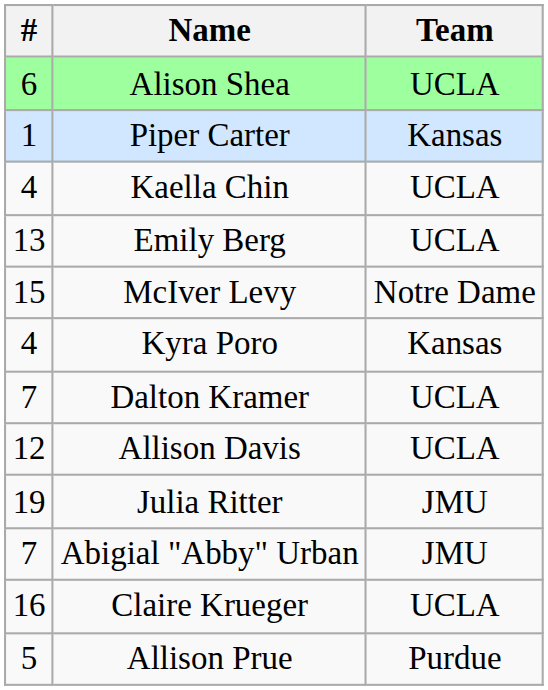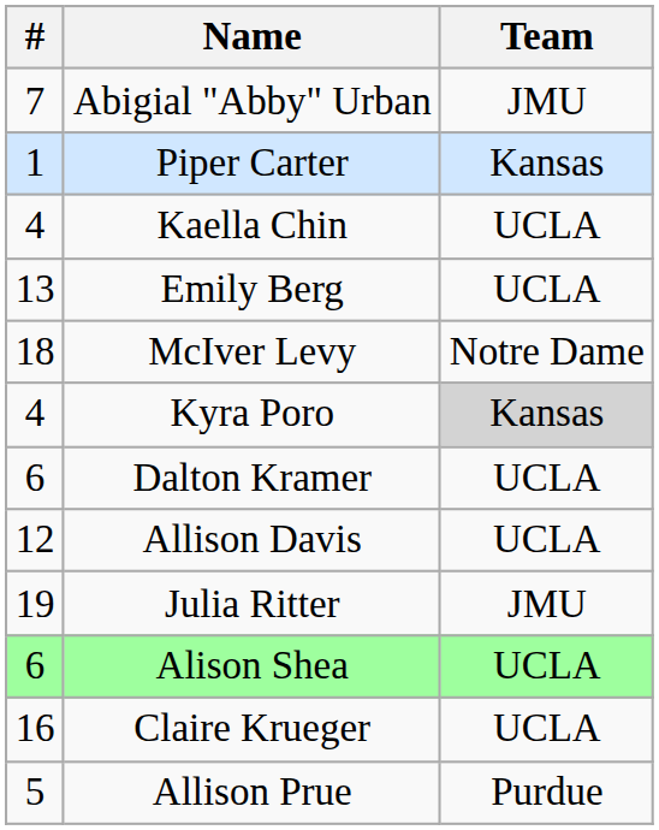rows swapped: Alison Shea <-> Abigial "Abby" Urban
McIver Levy | #: 15 -> 18
Kyra Poro | Team: no background -> lightgrey background
Dalton Kramer | #: 7 -> 6
